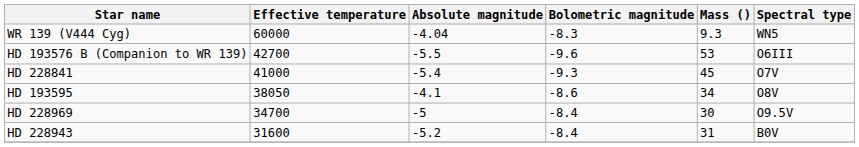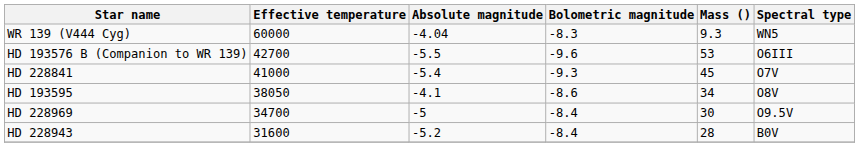HD 228943 | Mass (): 31 -> 28
